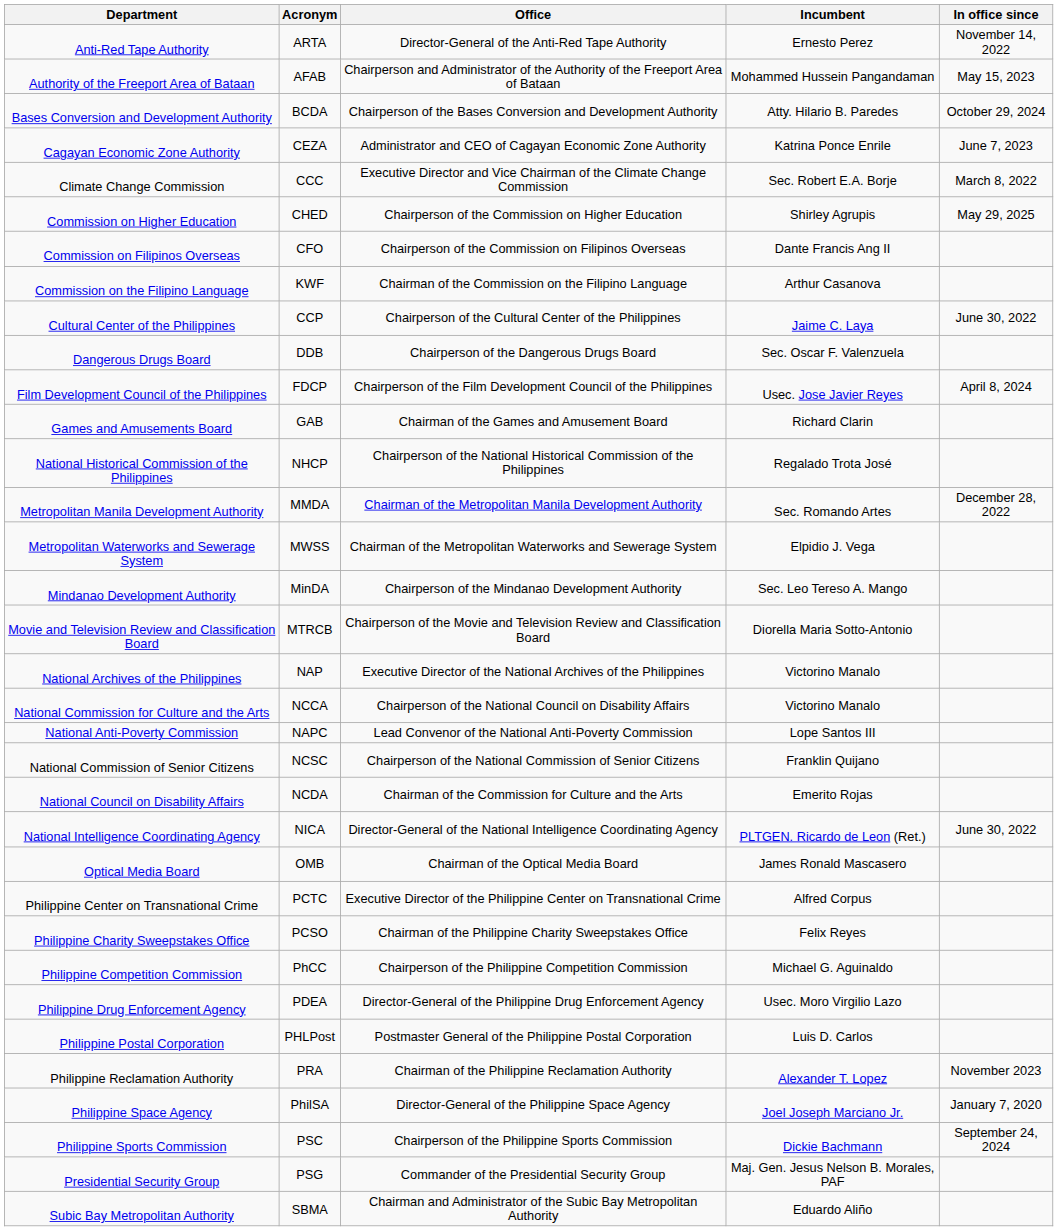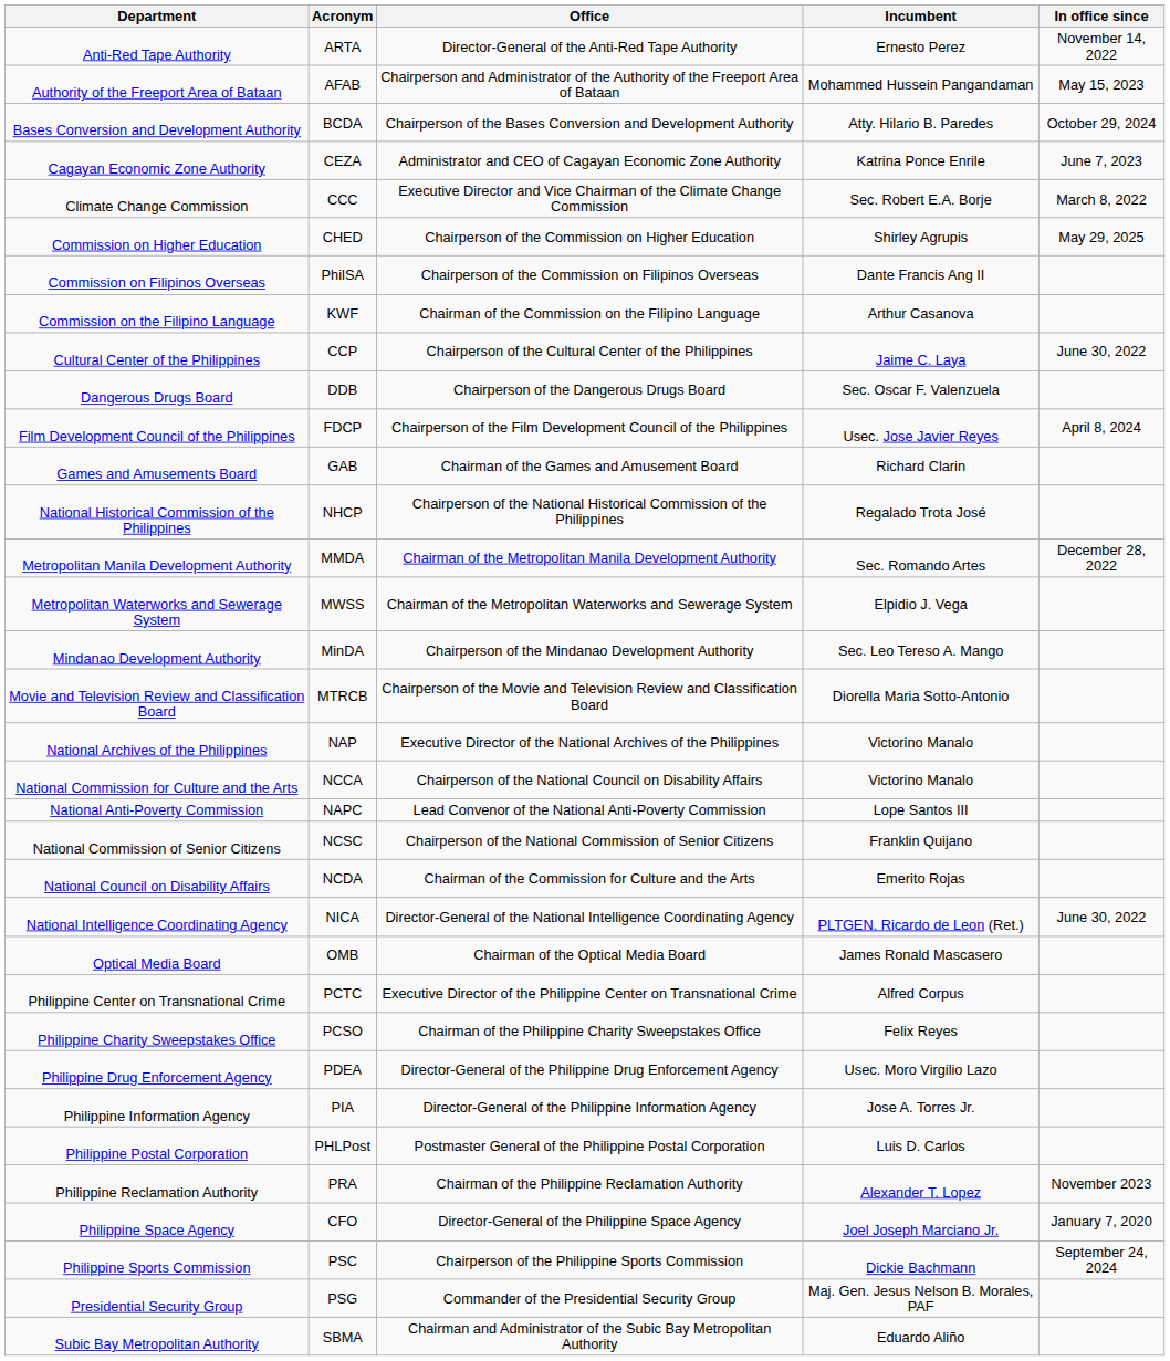Commission on Filipinos Overseas | Acronym: CFO -> PhilSA
- row: Philippine Competition Commission | PhCC | Chairperson of the Philippine Competition Commission | Michael G. Aguinaldo
+ row: Philippine Information Agency | PIA | Director-General of the Philippine Information Agency | Jose A. Torres Jr.
Philippine Space Agency | Acronym: PhilSA -> CFO
